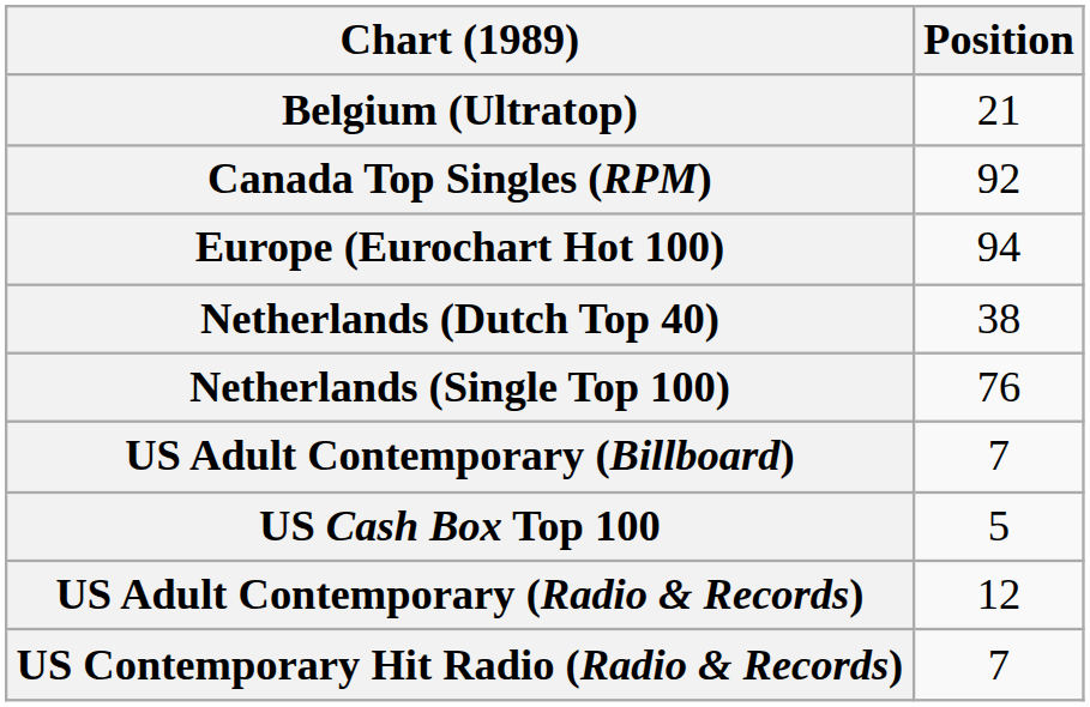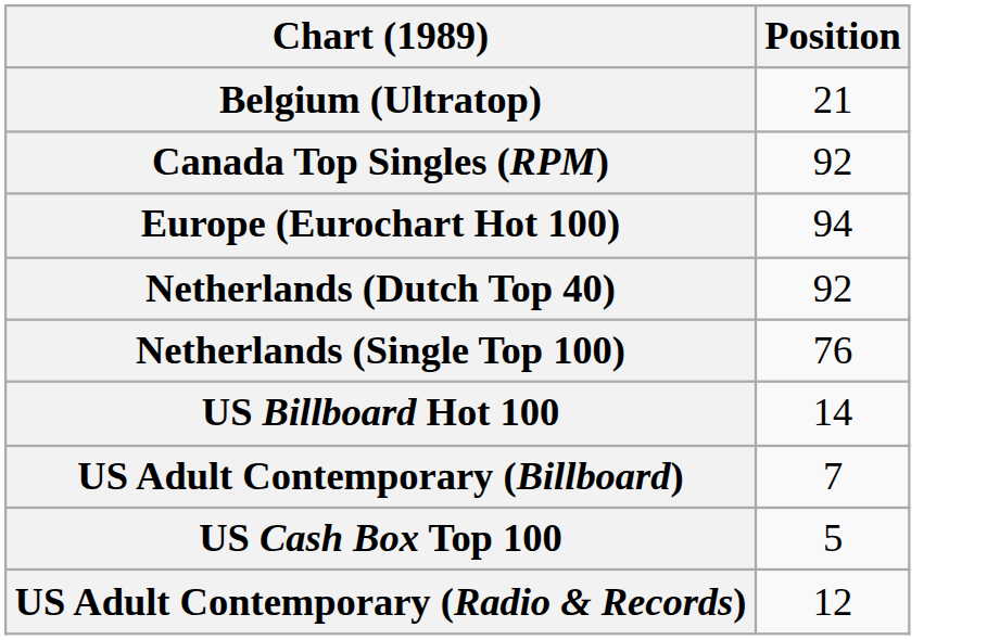Netherlands (Dutch Top 40) | Position: 38 -> 92
+ row: US Billboard Hot 100 | 14
- row: US Contemporary Hit Radio (Radio & Records) | 7
